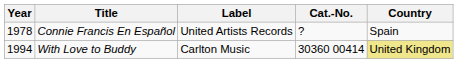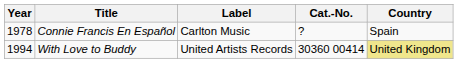Connie Francis En Español | Label: United Artists Records -> Carlton Music
With Love to Buddy | Label: Carlton Music -> United Artists Records
